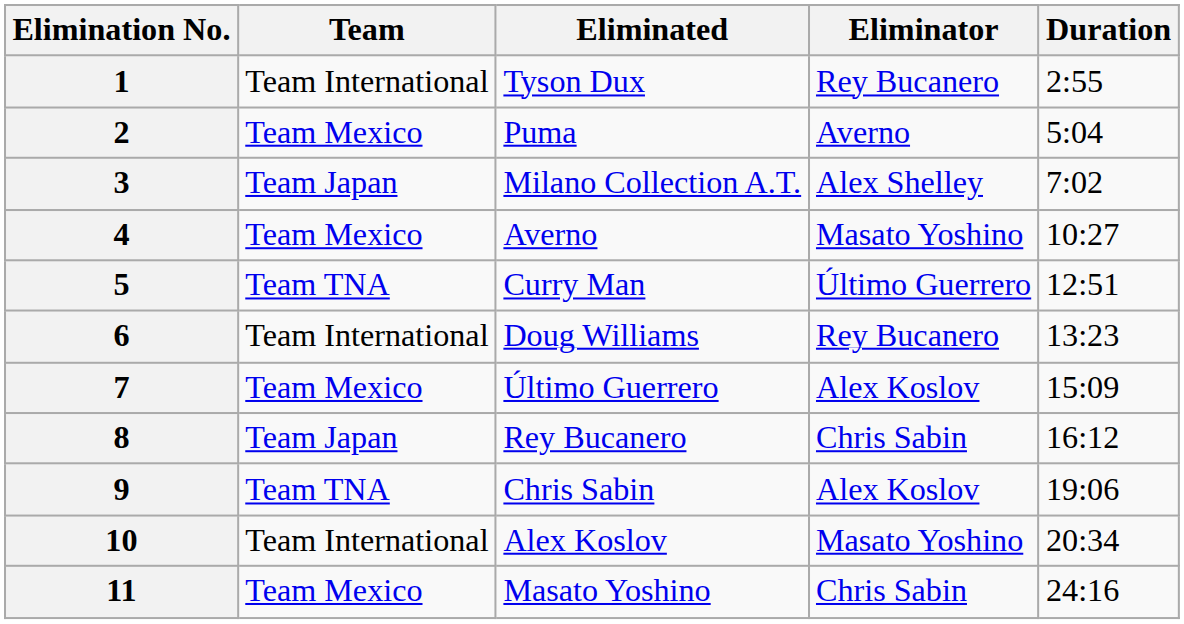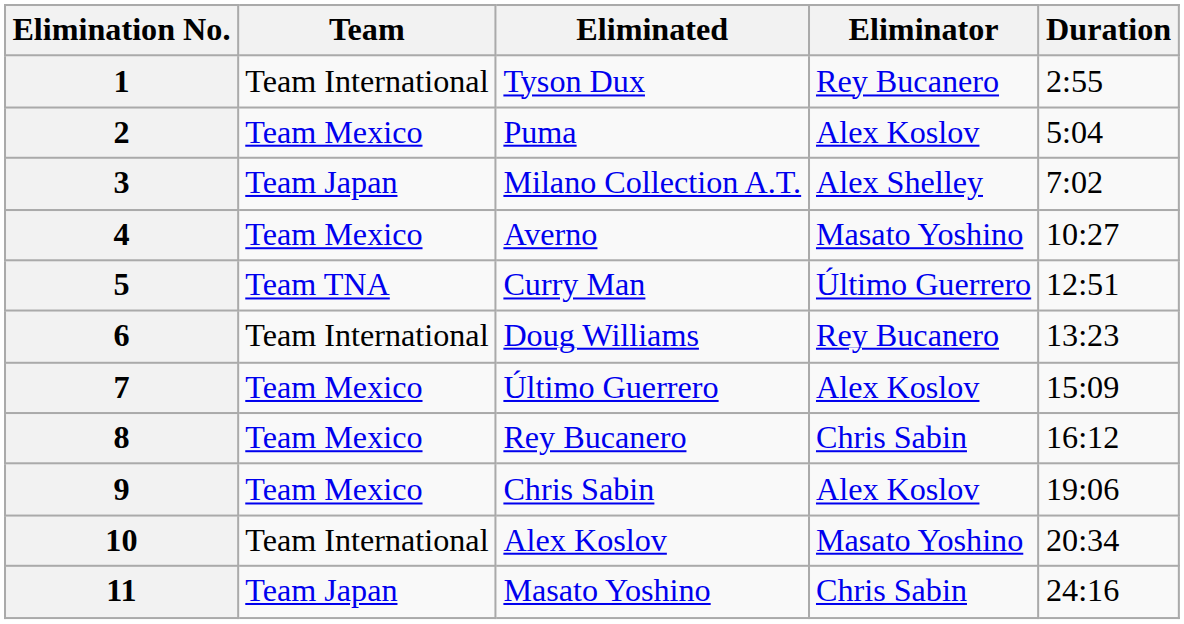2 | Eliminator: Averno -> Alex Koslov
8 | Team: Team Japan -> Team Mexico
9 | Team: Team TNA -> Team Mexico
11 | Team: Team Mexico -> Team Japan
